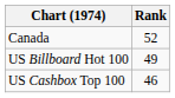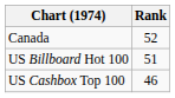US Billboard Hot 100 | Rank: 49 -> 51
